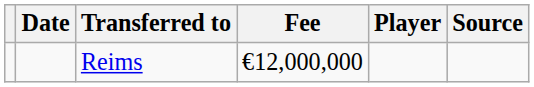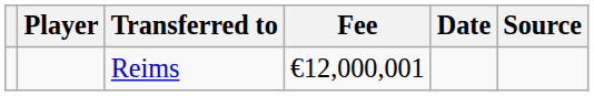columns swapped: Player <-> Date
Reims | Fee: €12,000,000 -> €12,000,001
